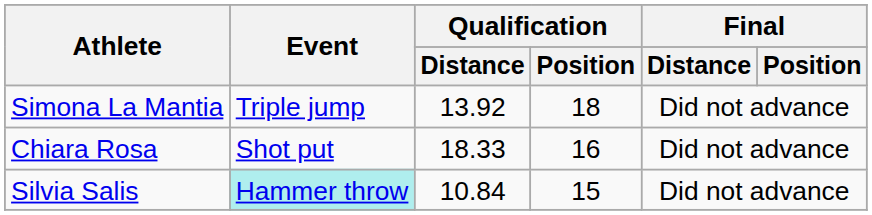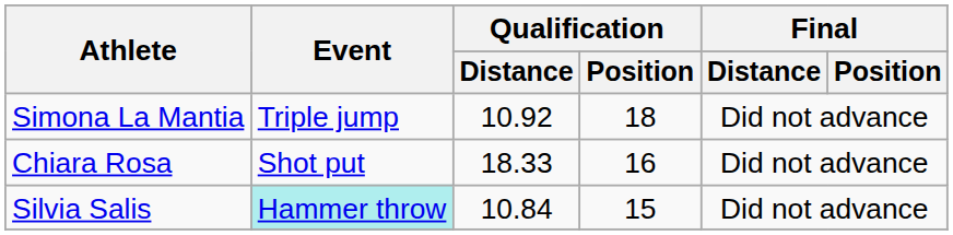Simona La Mantia | Qualification / Distance: 13.92 -> 10.92
